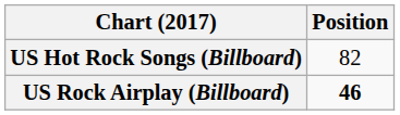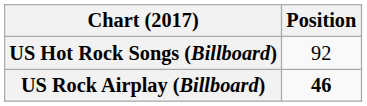US Hot Rock Songs (Billboard) | Position: 82 -> 92
